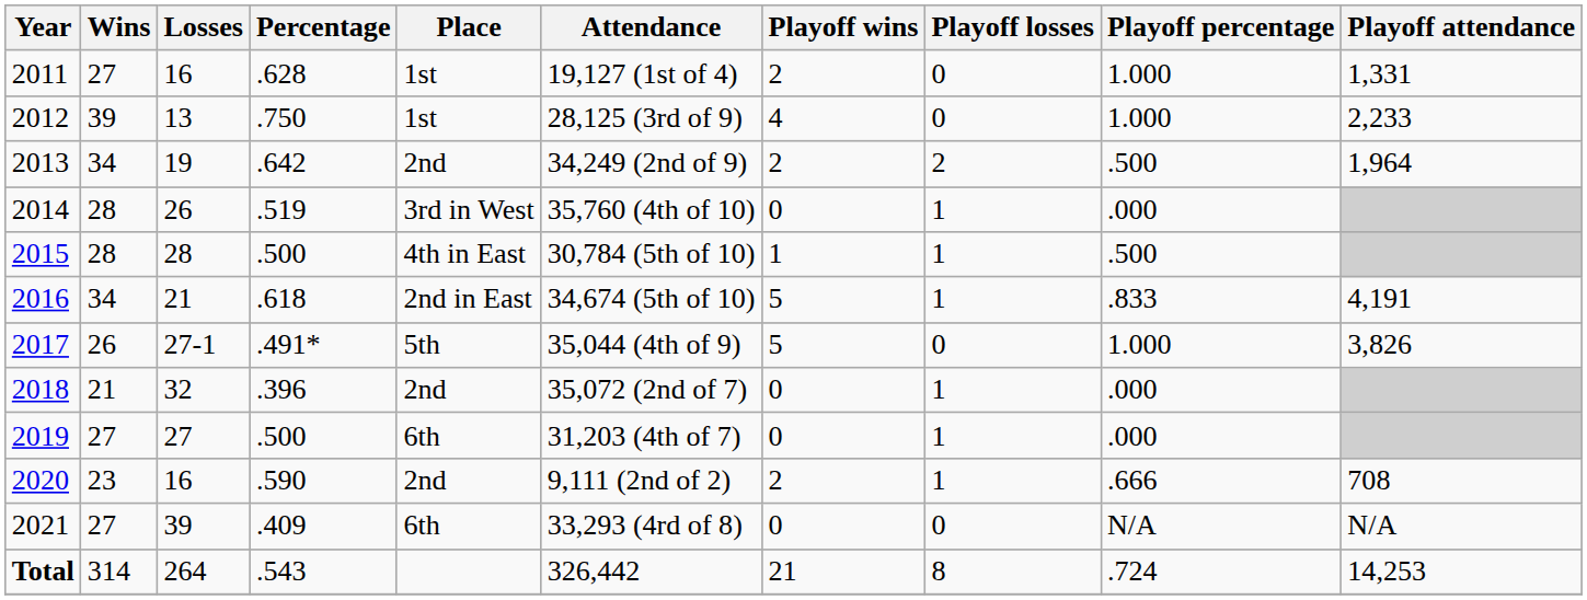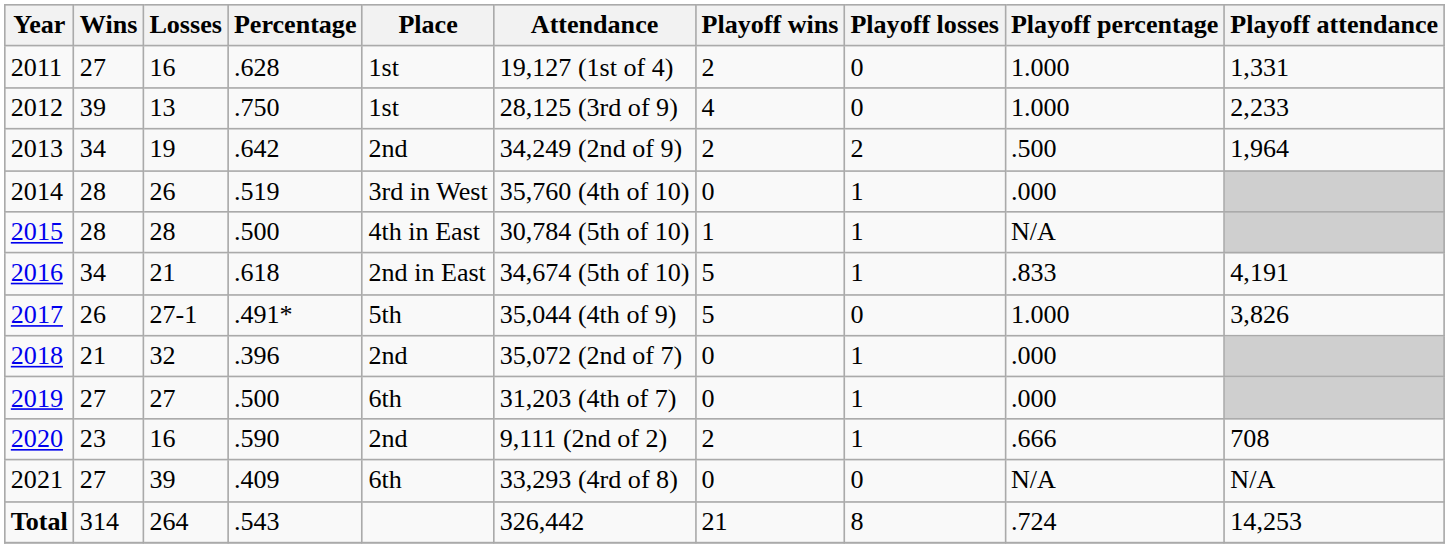2015 | Playoff percentage: .500 -> N/A
